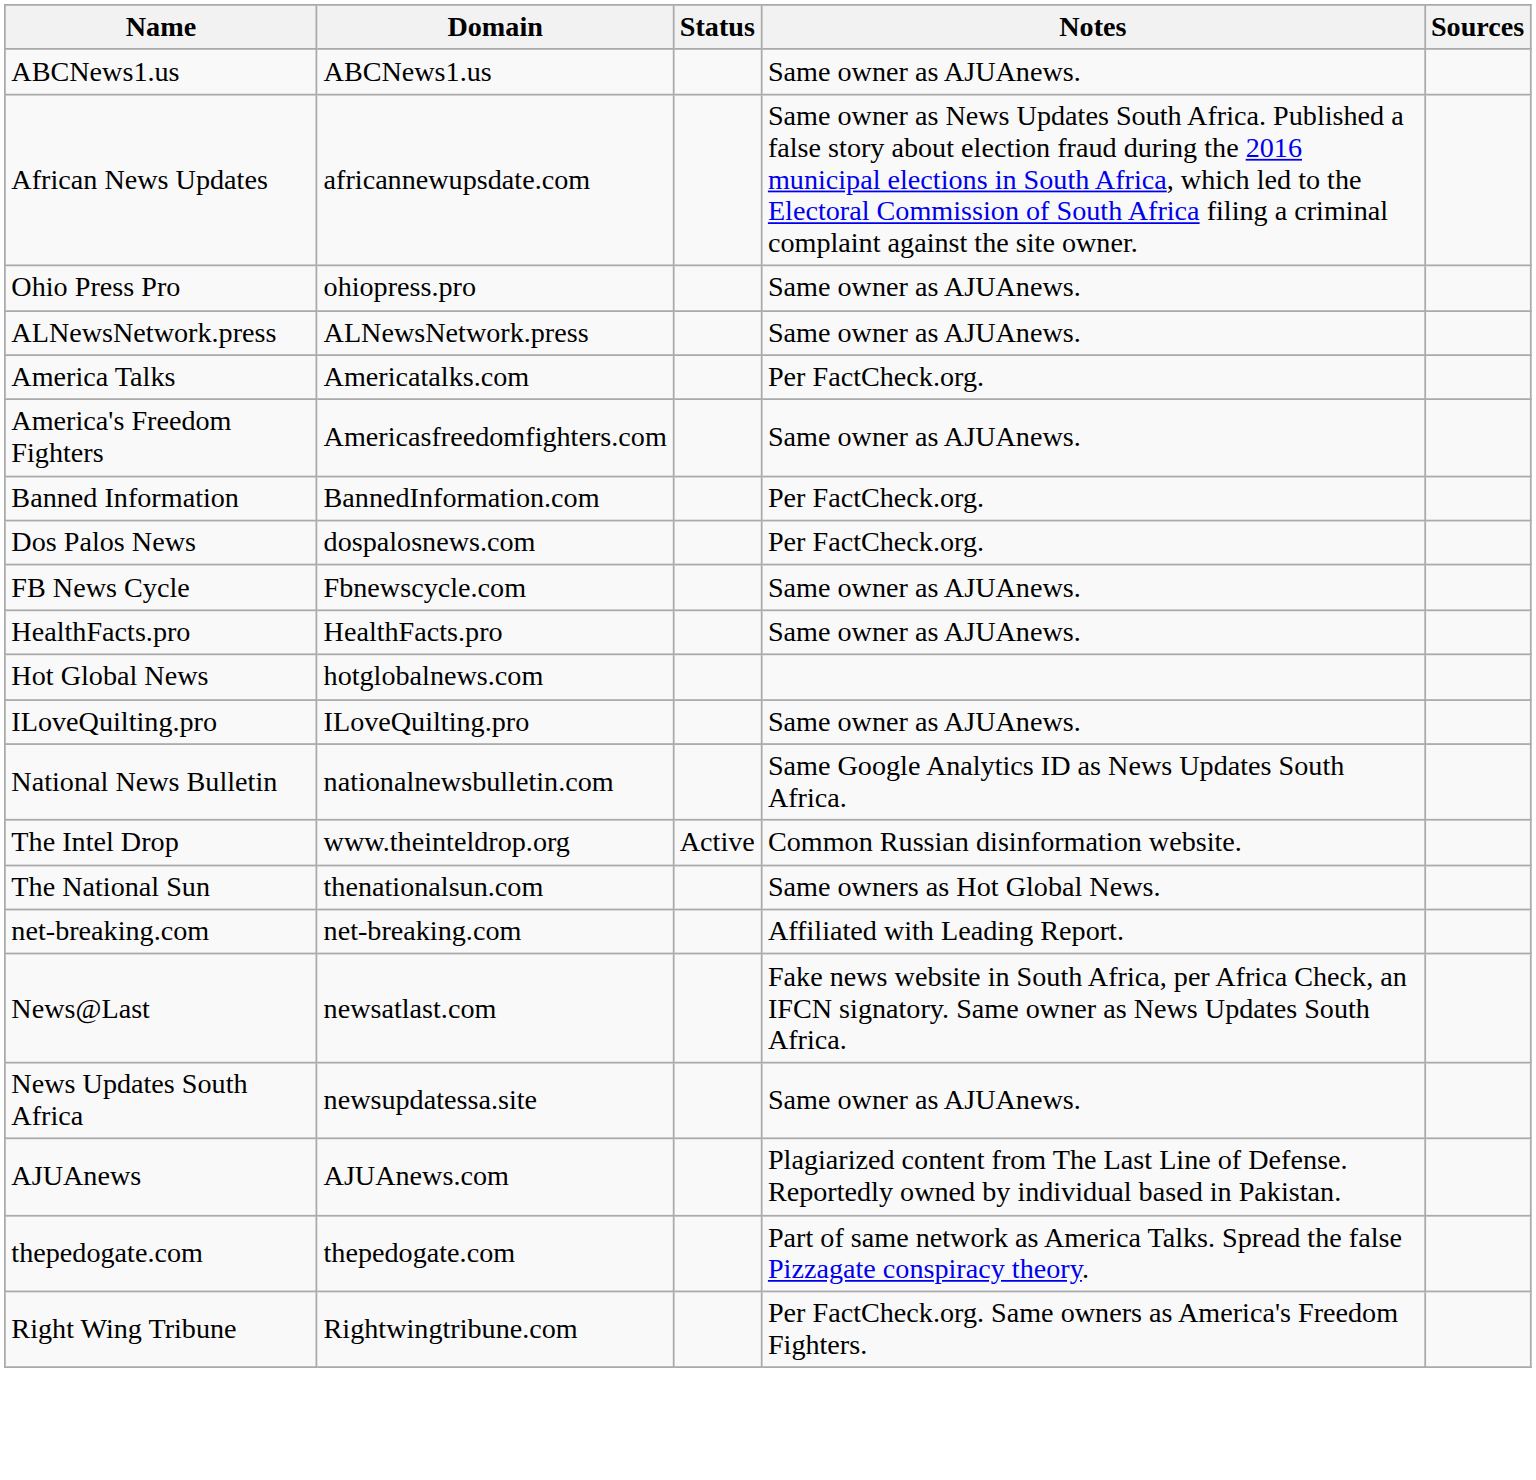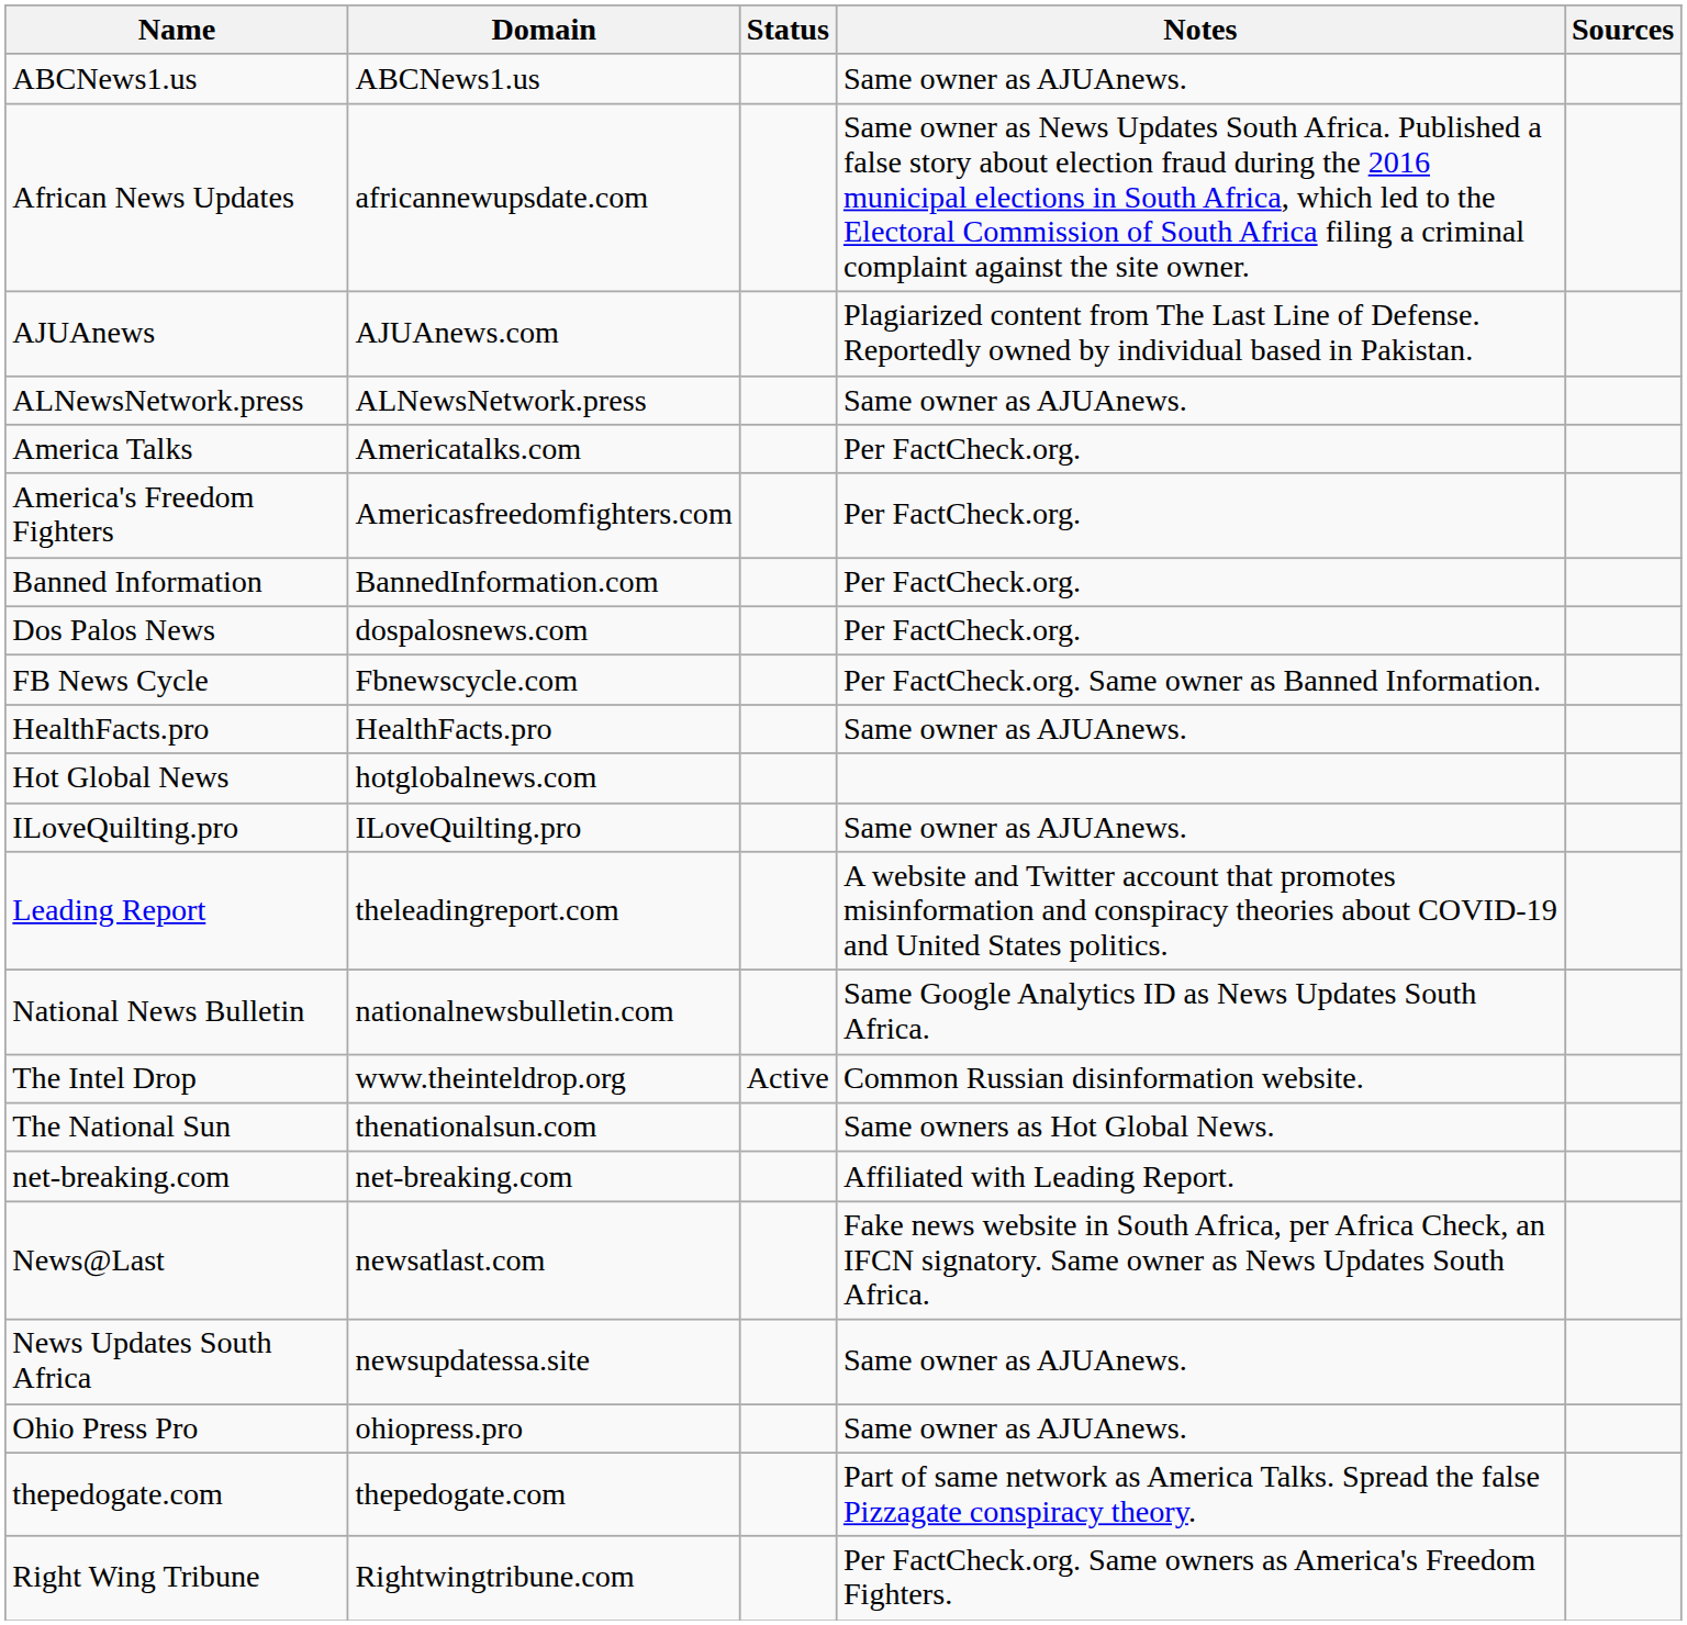rows swapped: AJUAnews <-> Ohio Press Pro
America's Freedom Fighters | Notes: Same owner as AJUAnews. -> Per FactCheck.org.
FB News Cycle | Notes: Same owner as AJUAnews. -> Per FactCheck.org. Same owner as Banned Information.
+ row: Leading Report | theleadingreport.com | A website and Twitter account that promotes misinformation and conspiracy theories about COVID-19 and United States politics.
